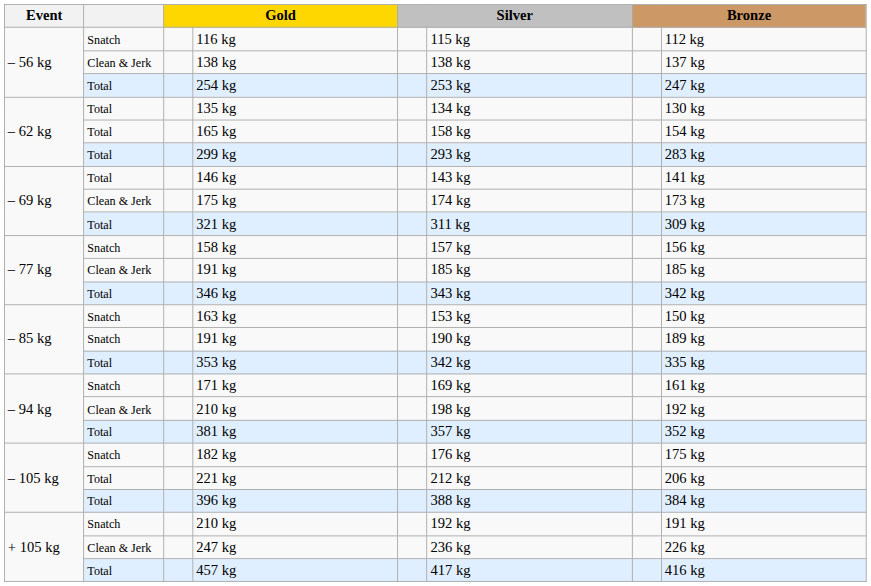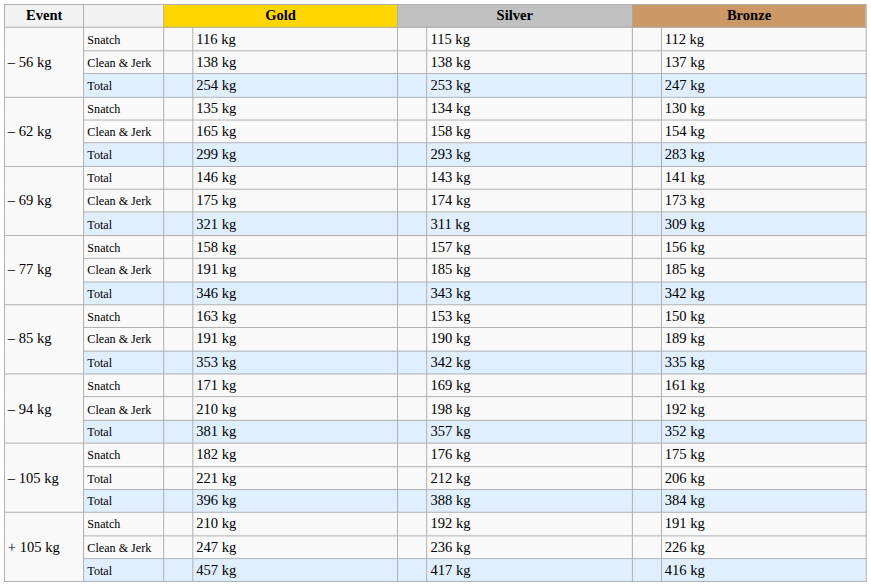135 kg | column 2: Total -> Snatch
165 kg | column 2: Total -> Clean & Jerk
– 85 kg / 191 kg | column 2: Snatch -> Clean & Jerk
